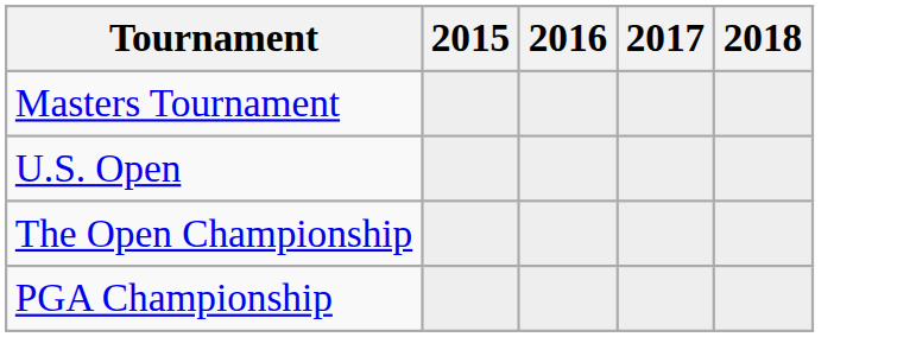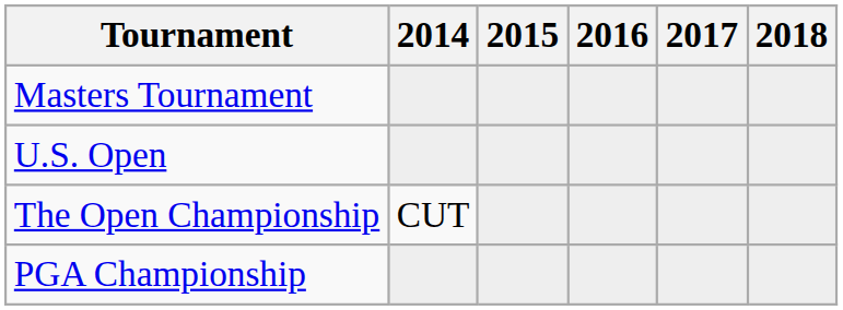+ column: 2014 | CUT
